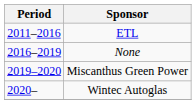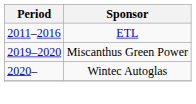- row: 2016–2019 | None
